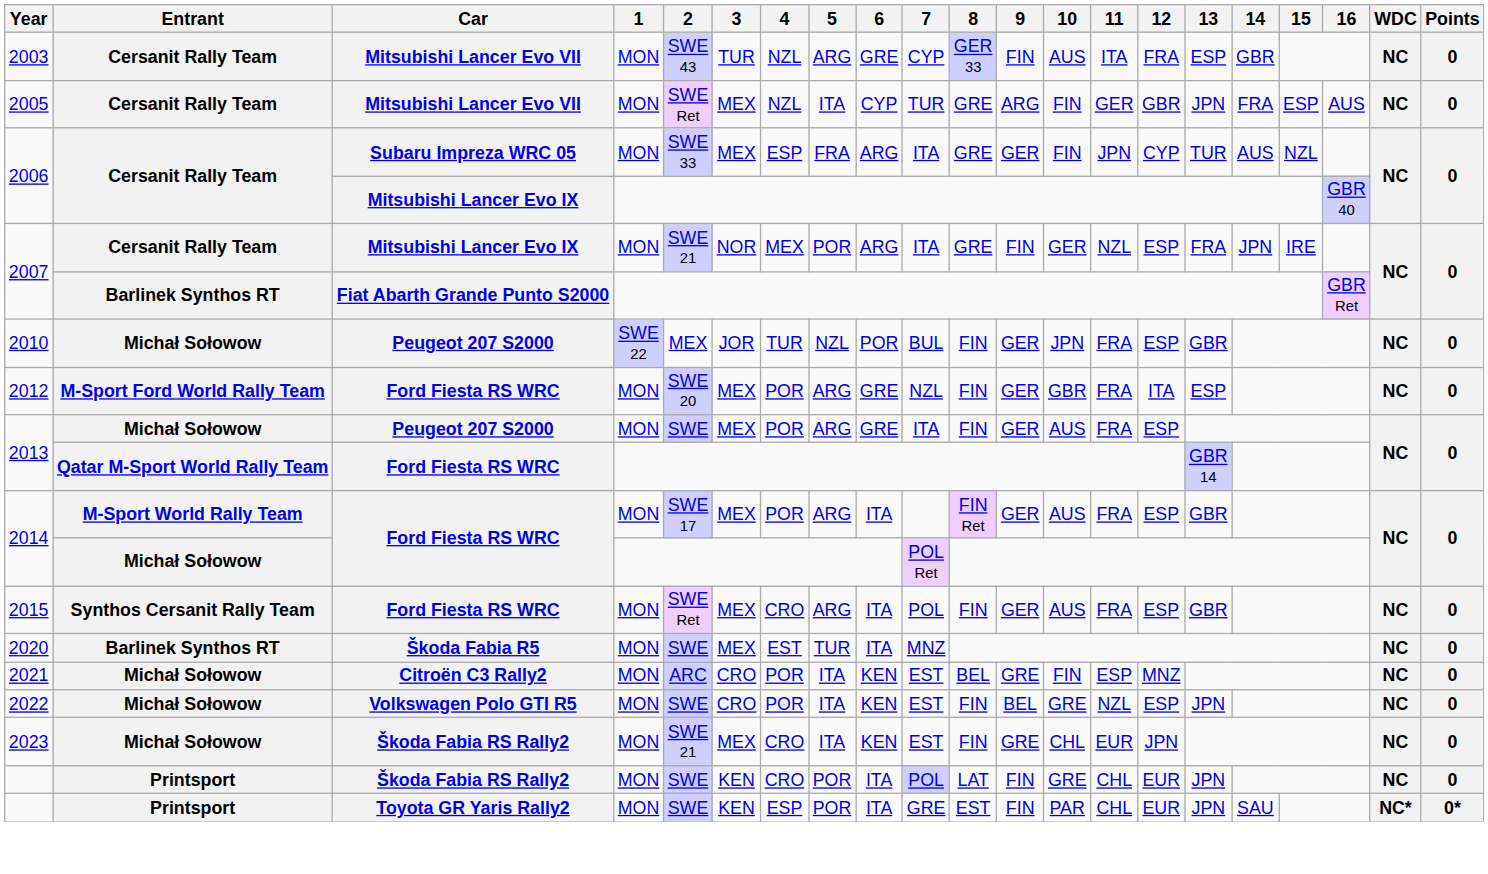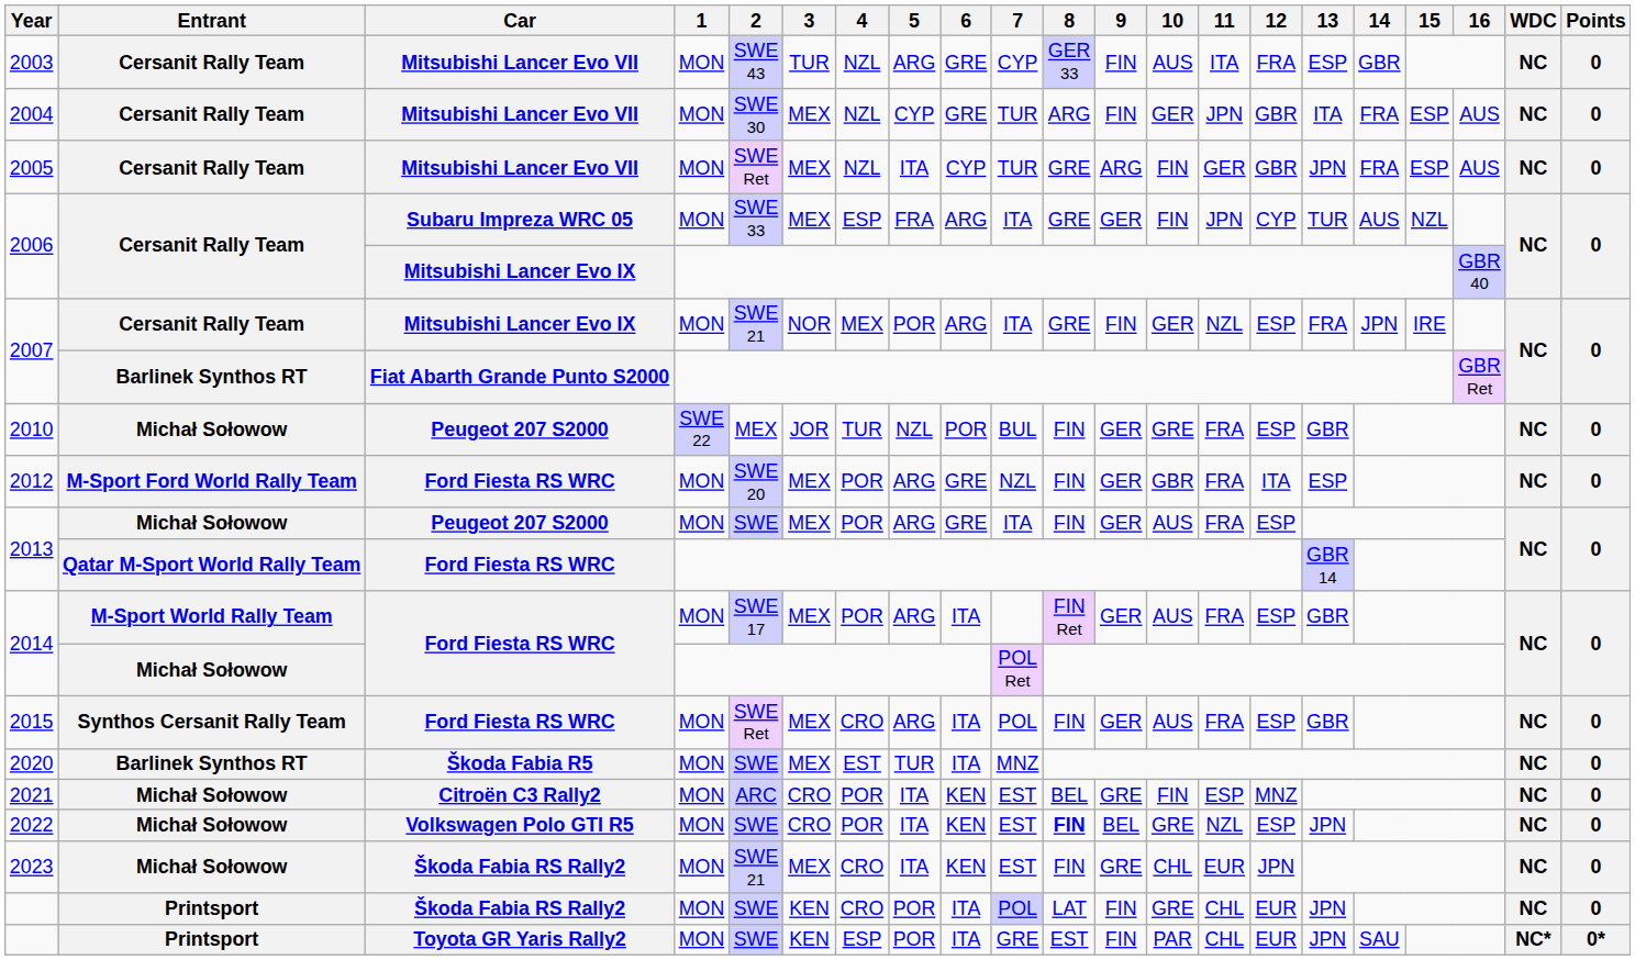+ row: 2004 | Cersanit Rally Team | Mitsubishi Lancer Evo VII | MON | SWE 30 | MEX | NZL | CYP | GRE | TUR | ARG | FIN | GER | JPN | GBR | ITA | FRA | ESP | AUS | NC | 0
2010 | 10: JPN -> GRE
2022 | 8: normal -> bold
